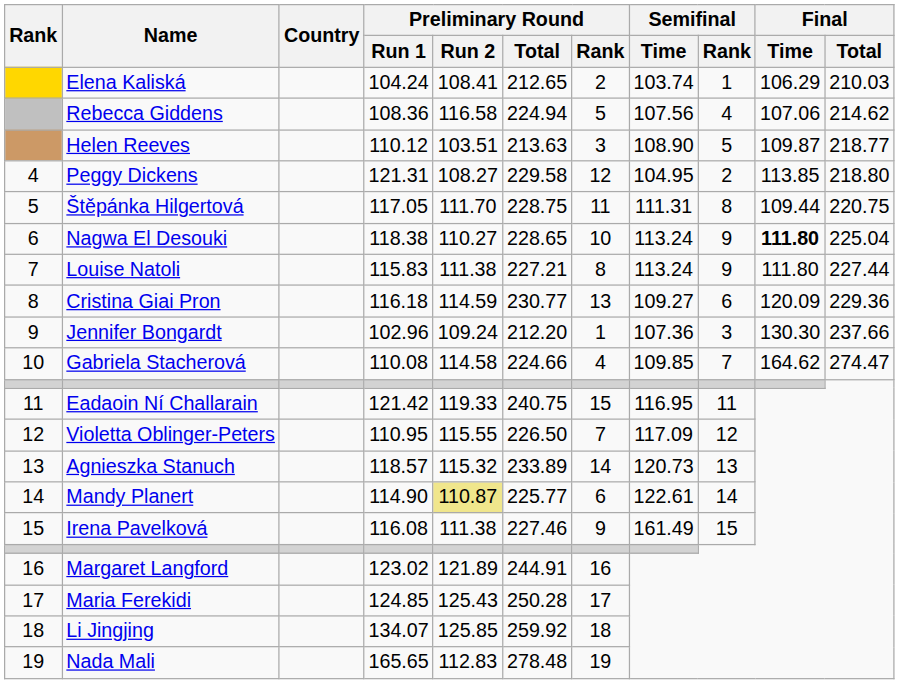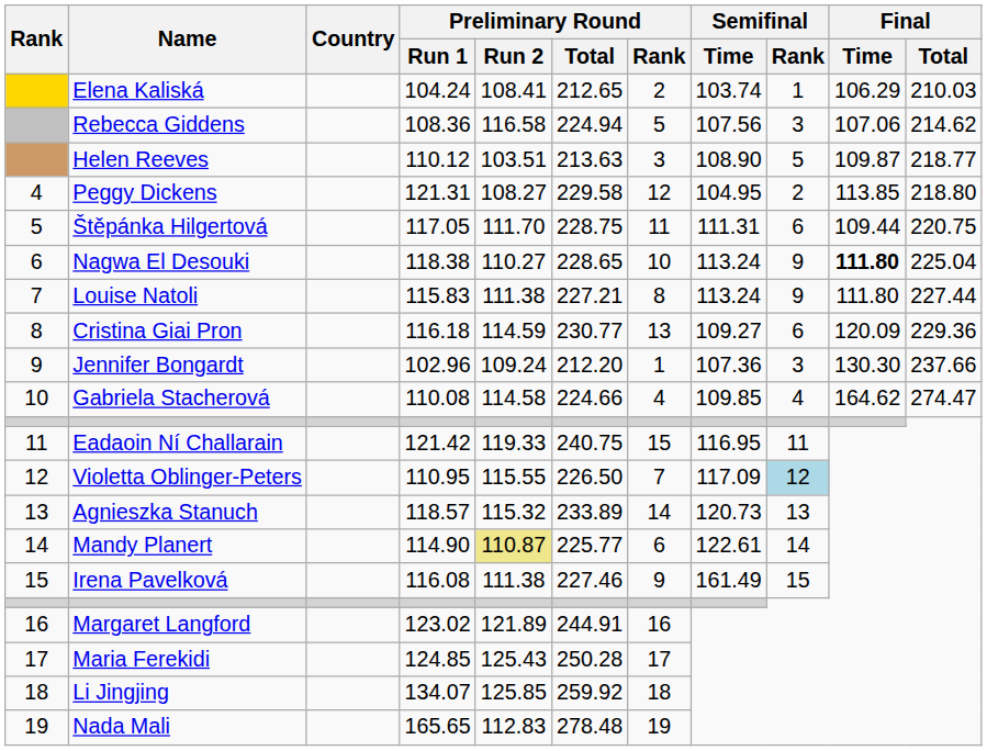Rebecca Giddens | Semifinal / Rank: 4 -> 3
Štěpánka Hilgertová | Semifinal / Rank: 8 -> 6
Gabriela Stacherová | Semifinal / Rank: 7 -> 4
Violetta Oblinger-Peters | Semifinal / Rank: no background -> lightblue background
